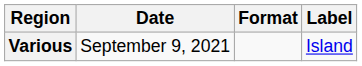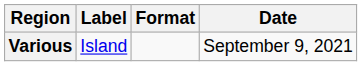columns swapped: Date <-> Label
